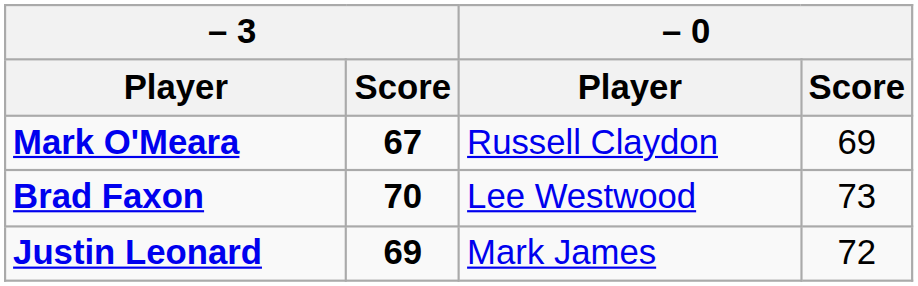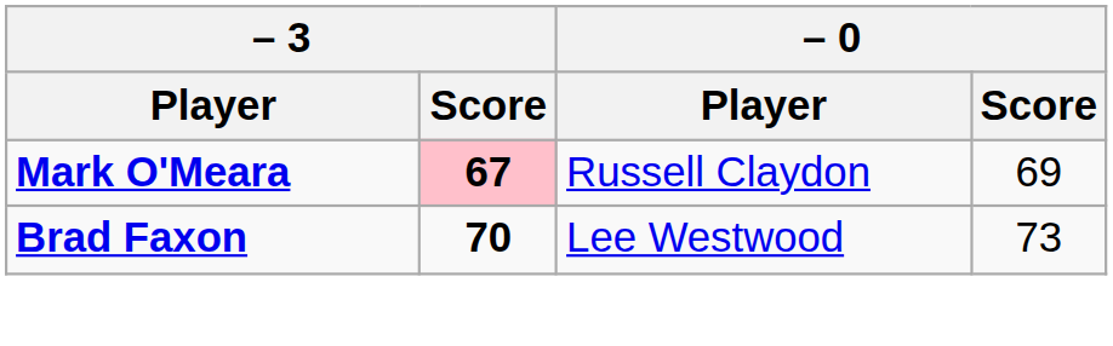Mark O'Meara | – 3 / Score: no background -> pink background
- row: Justin Leonard | 69 | Mark James | 72
